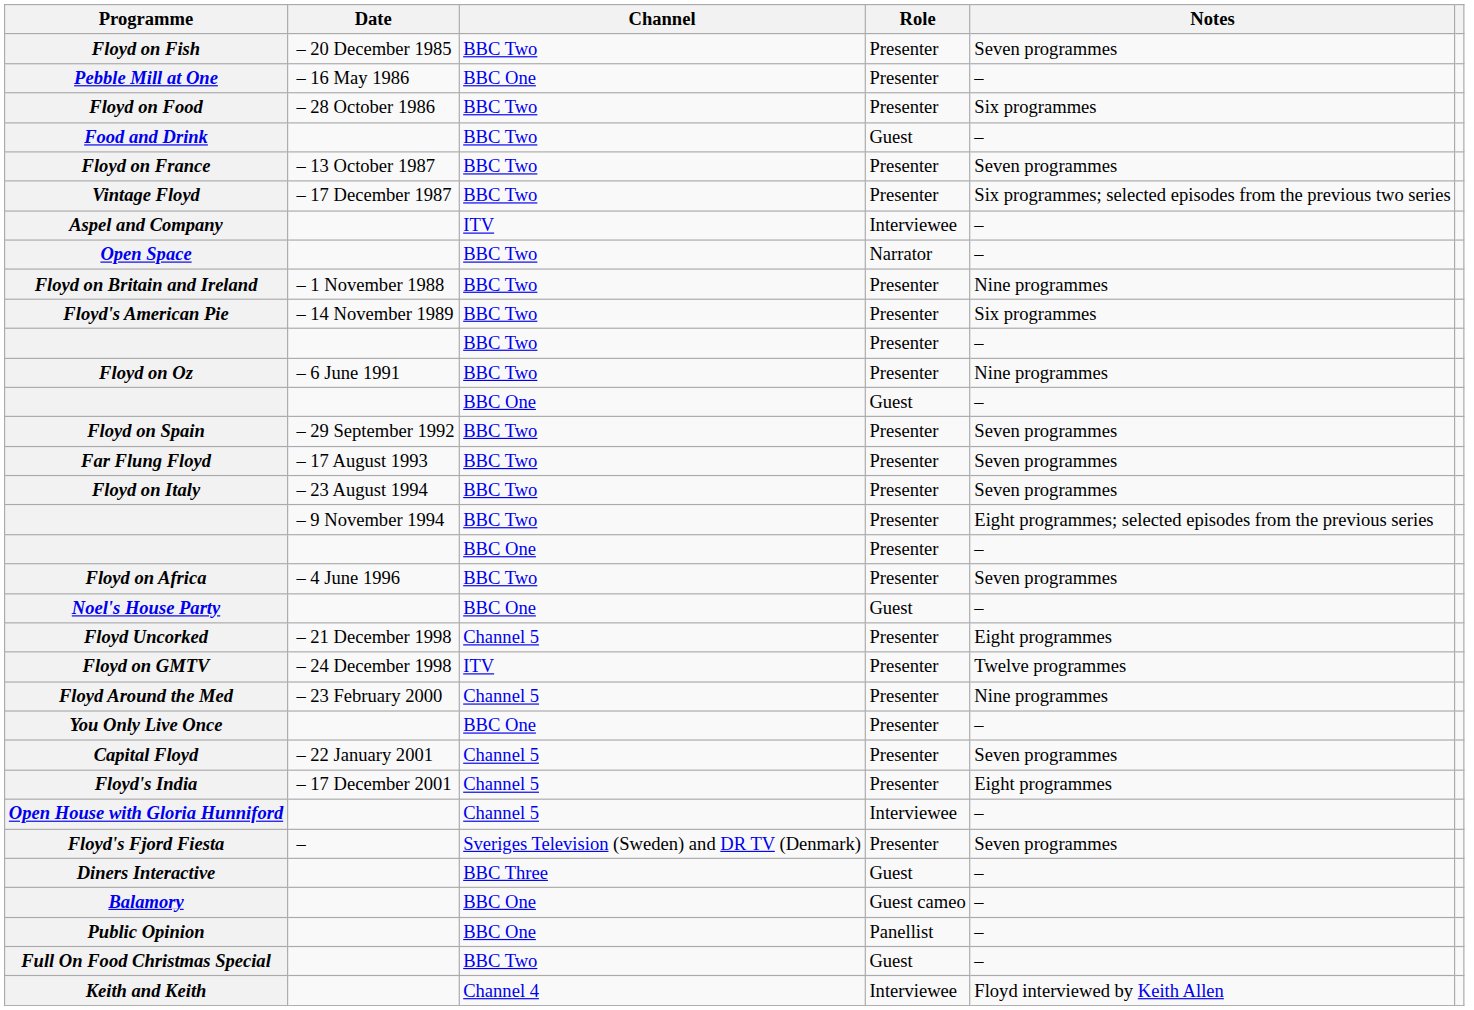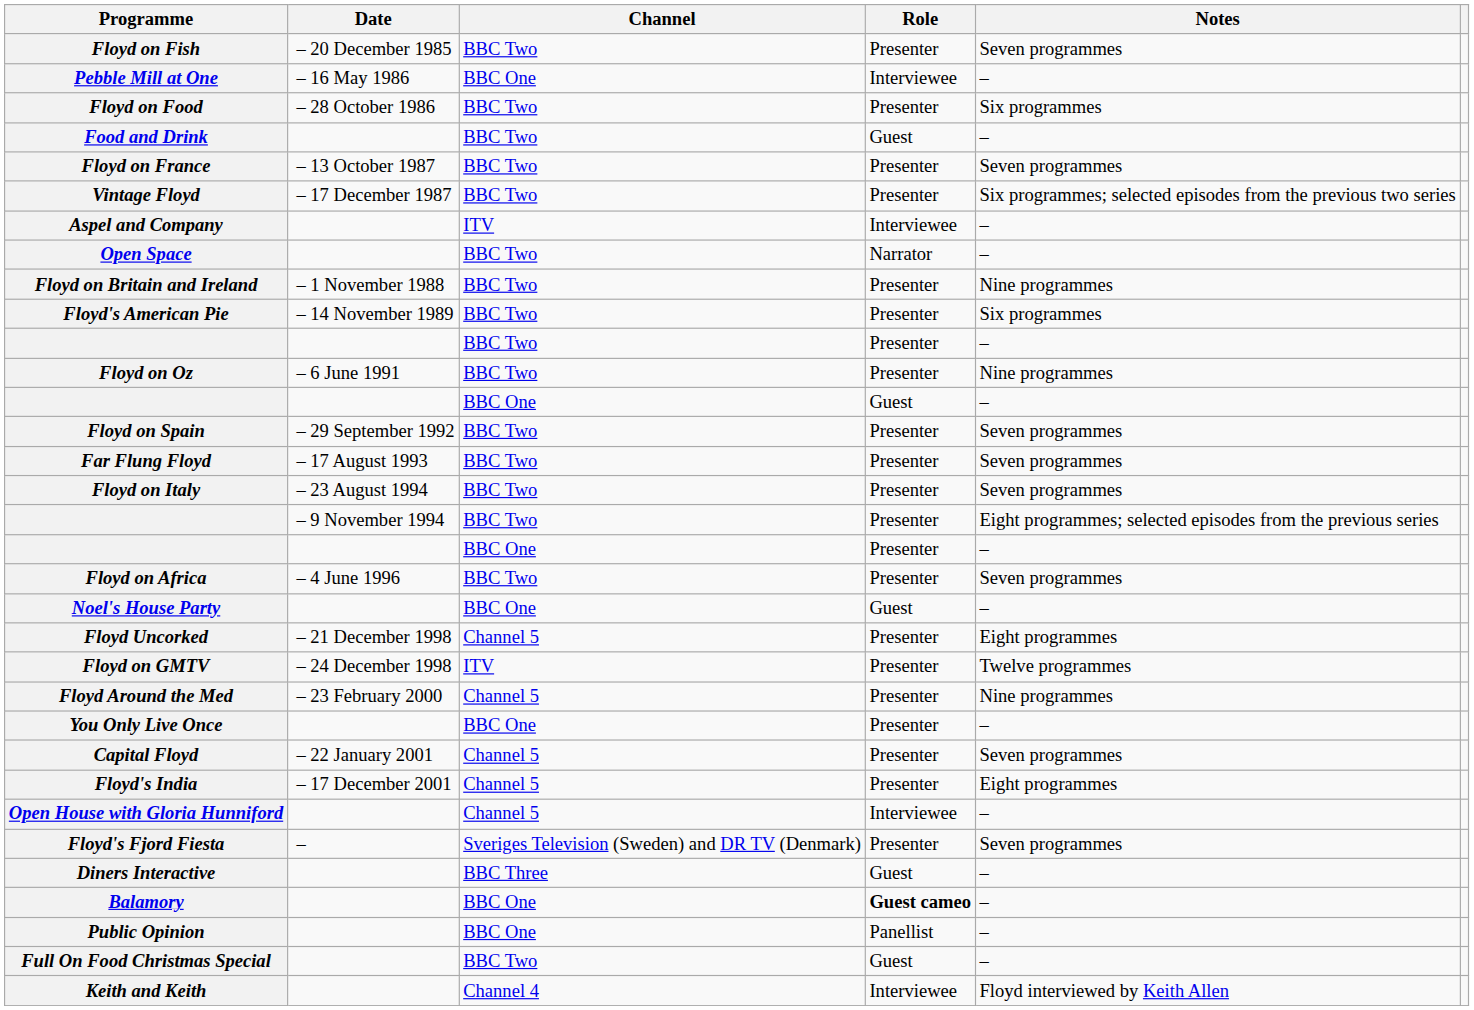Pebble Mill at One | Role: Presenter -> Interviewee
Balamory | Role: normal -> bold
